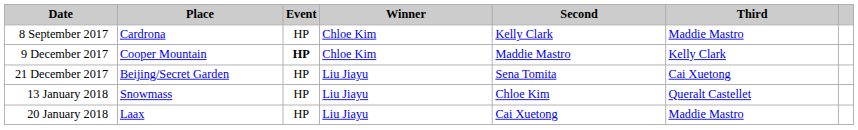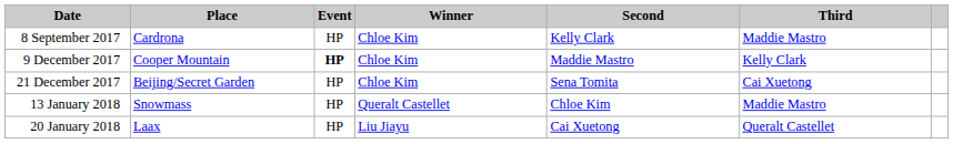21 December 2017 | Winner: Liu Jiayu -> Chloe Kim
13 January 2018 | Winner: Liu Jiayu -> Queralt Castellet
13 January 2018 | Third: Queralt Castellet -> Maddie Mastro
20 January 2018 | Third: Maddie Mastro -> Queralt Castellet
